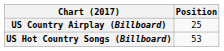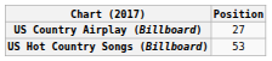US Country Airplay (Billboard) | Position: 25 -> 27
